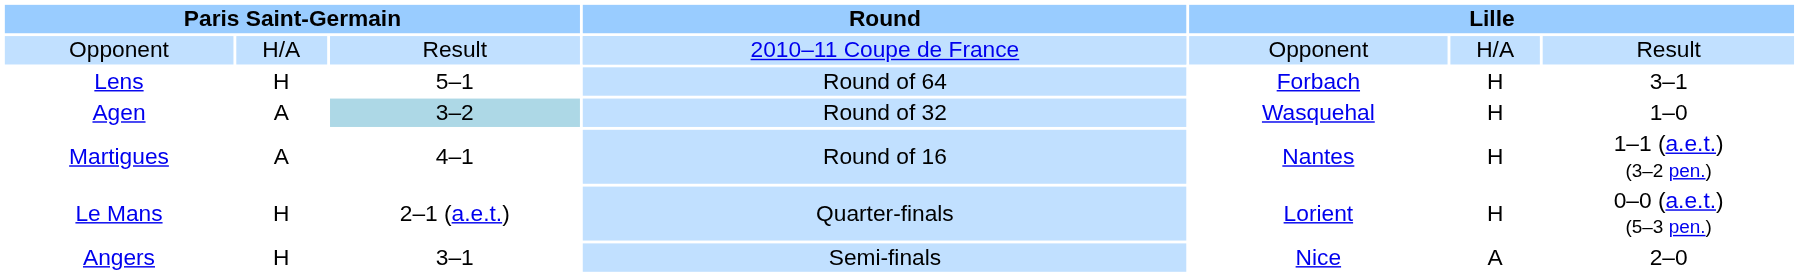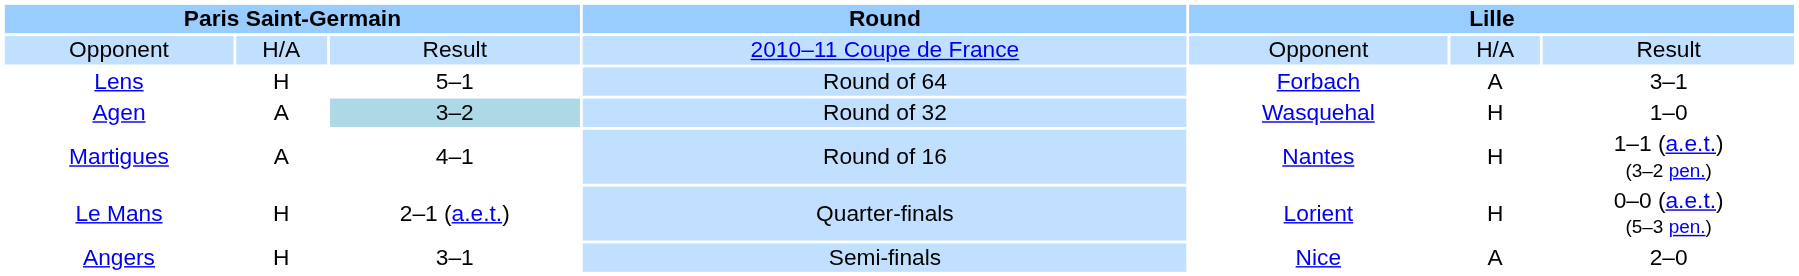Lens | column 6: H -> A
